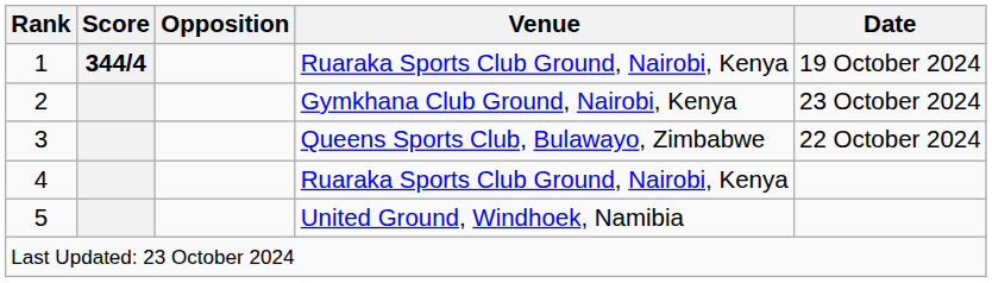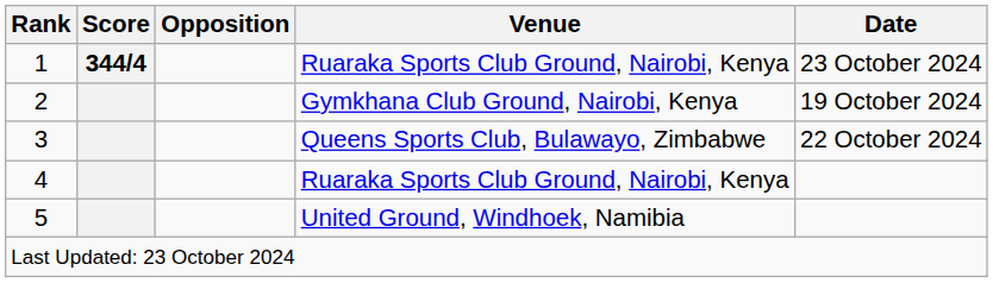1 | Date: 19 October 2024 -> 23 October 2024
2 | Date: 23 October 2024 -> 19 October 2024
